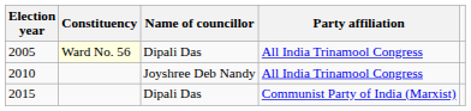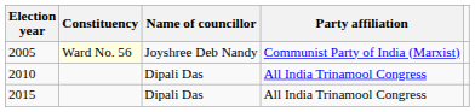2005 | Name of councillor: Dipali Das -> Joyshree Deb Nandy
2005 | Party affiliation: All India Trinamool Congress -> Communist Party of India (Marxist)
2010 | Name of councillor: Joyshree Deb Nandy -> Dipali Das
2015 | Party affiliation: Communist Party of India (Marxist) -> All India Trinamool Congress
